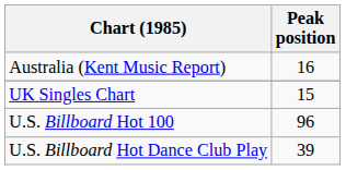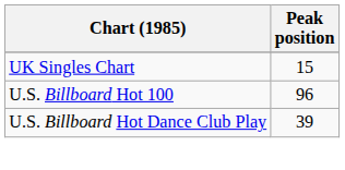- row: Australia (Kent Music Report) | 16
